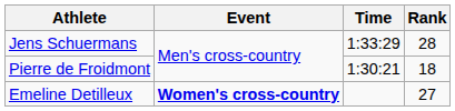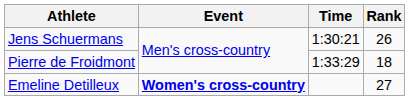Jens Schuermans | Time: 1:33:29 -> 1:30:21
Jens Schuermans | Rank: 28 -> 26
Pierre de Froidmont | Time: 1:30:21 -> 1:33:29
